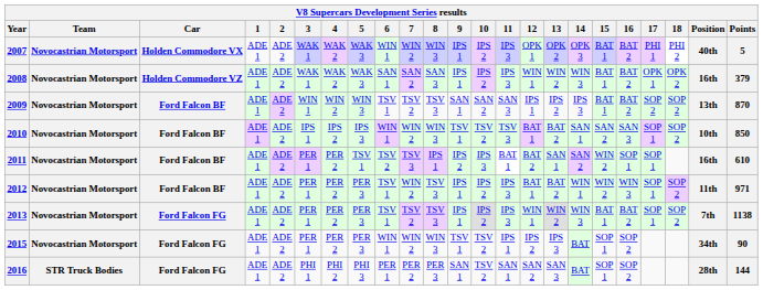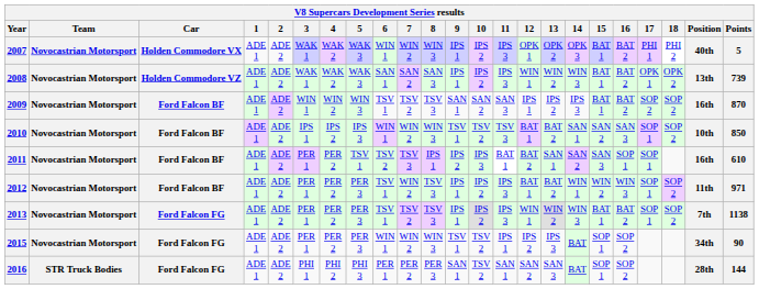2008 | Position: 16th -> 13th
2008 | Points: 379 -> 739
2009 | Position: 13th -> 16th
2011 | 15: WIN 2 -> SAN 3
